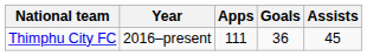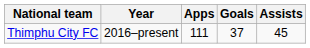Thimphu City FC | Goals: 36 -> 37
